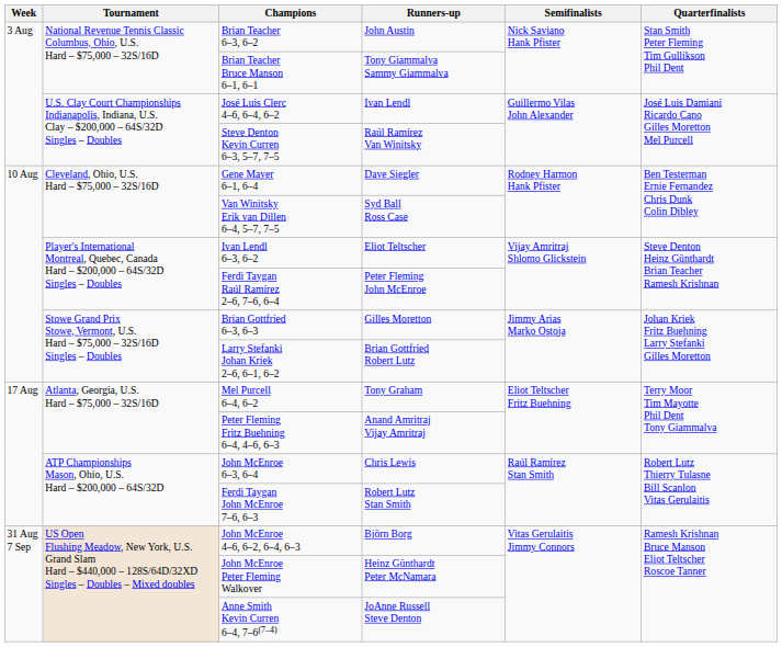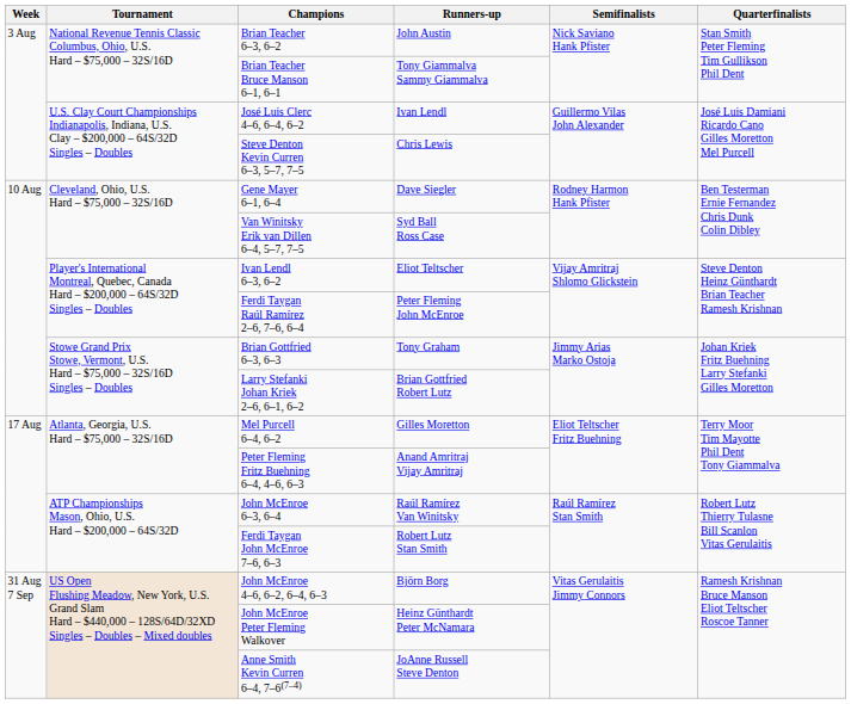Steve Denton Kevin Curren 6–3, 5–7, 7–5 | Runners-up: Raúl Ramírez Van Winitsky -> Chris Lewis
Brian Gottfried 6–3, 6–3 | Runners-up: Gilles Moretton -> Tony Graham
Mel Purcell 6–4, 6–2 | Runners-up: Tony Graham -> Gilles Moretton
John McEnroe 6–3, 6–4 | Runners-up: Chris Lewis -> Raúl Ramírez Van Winitsky
